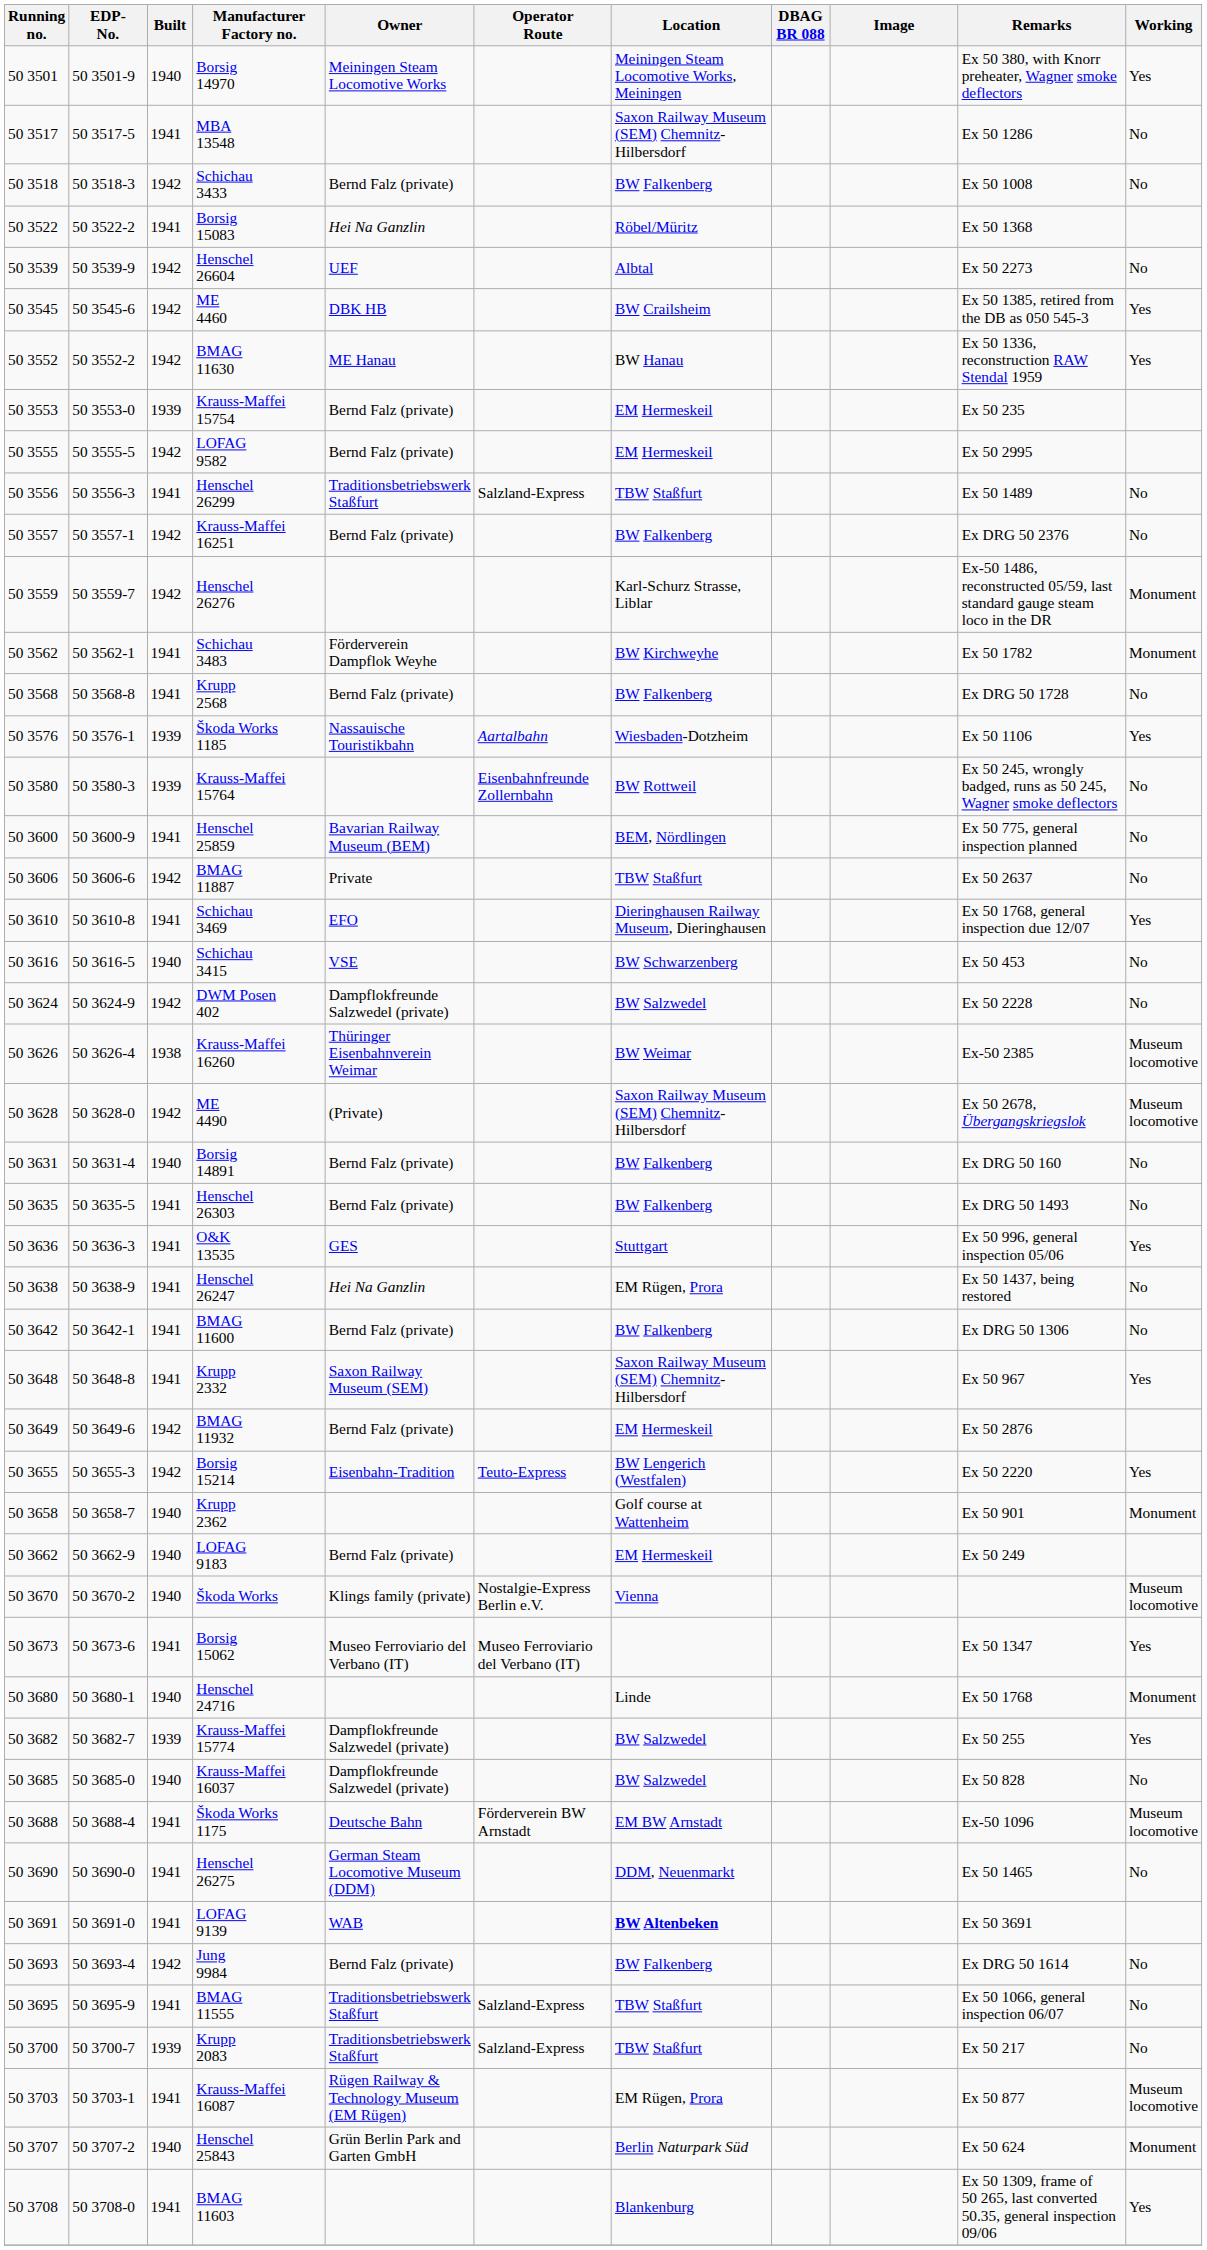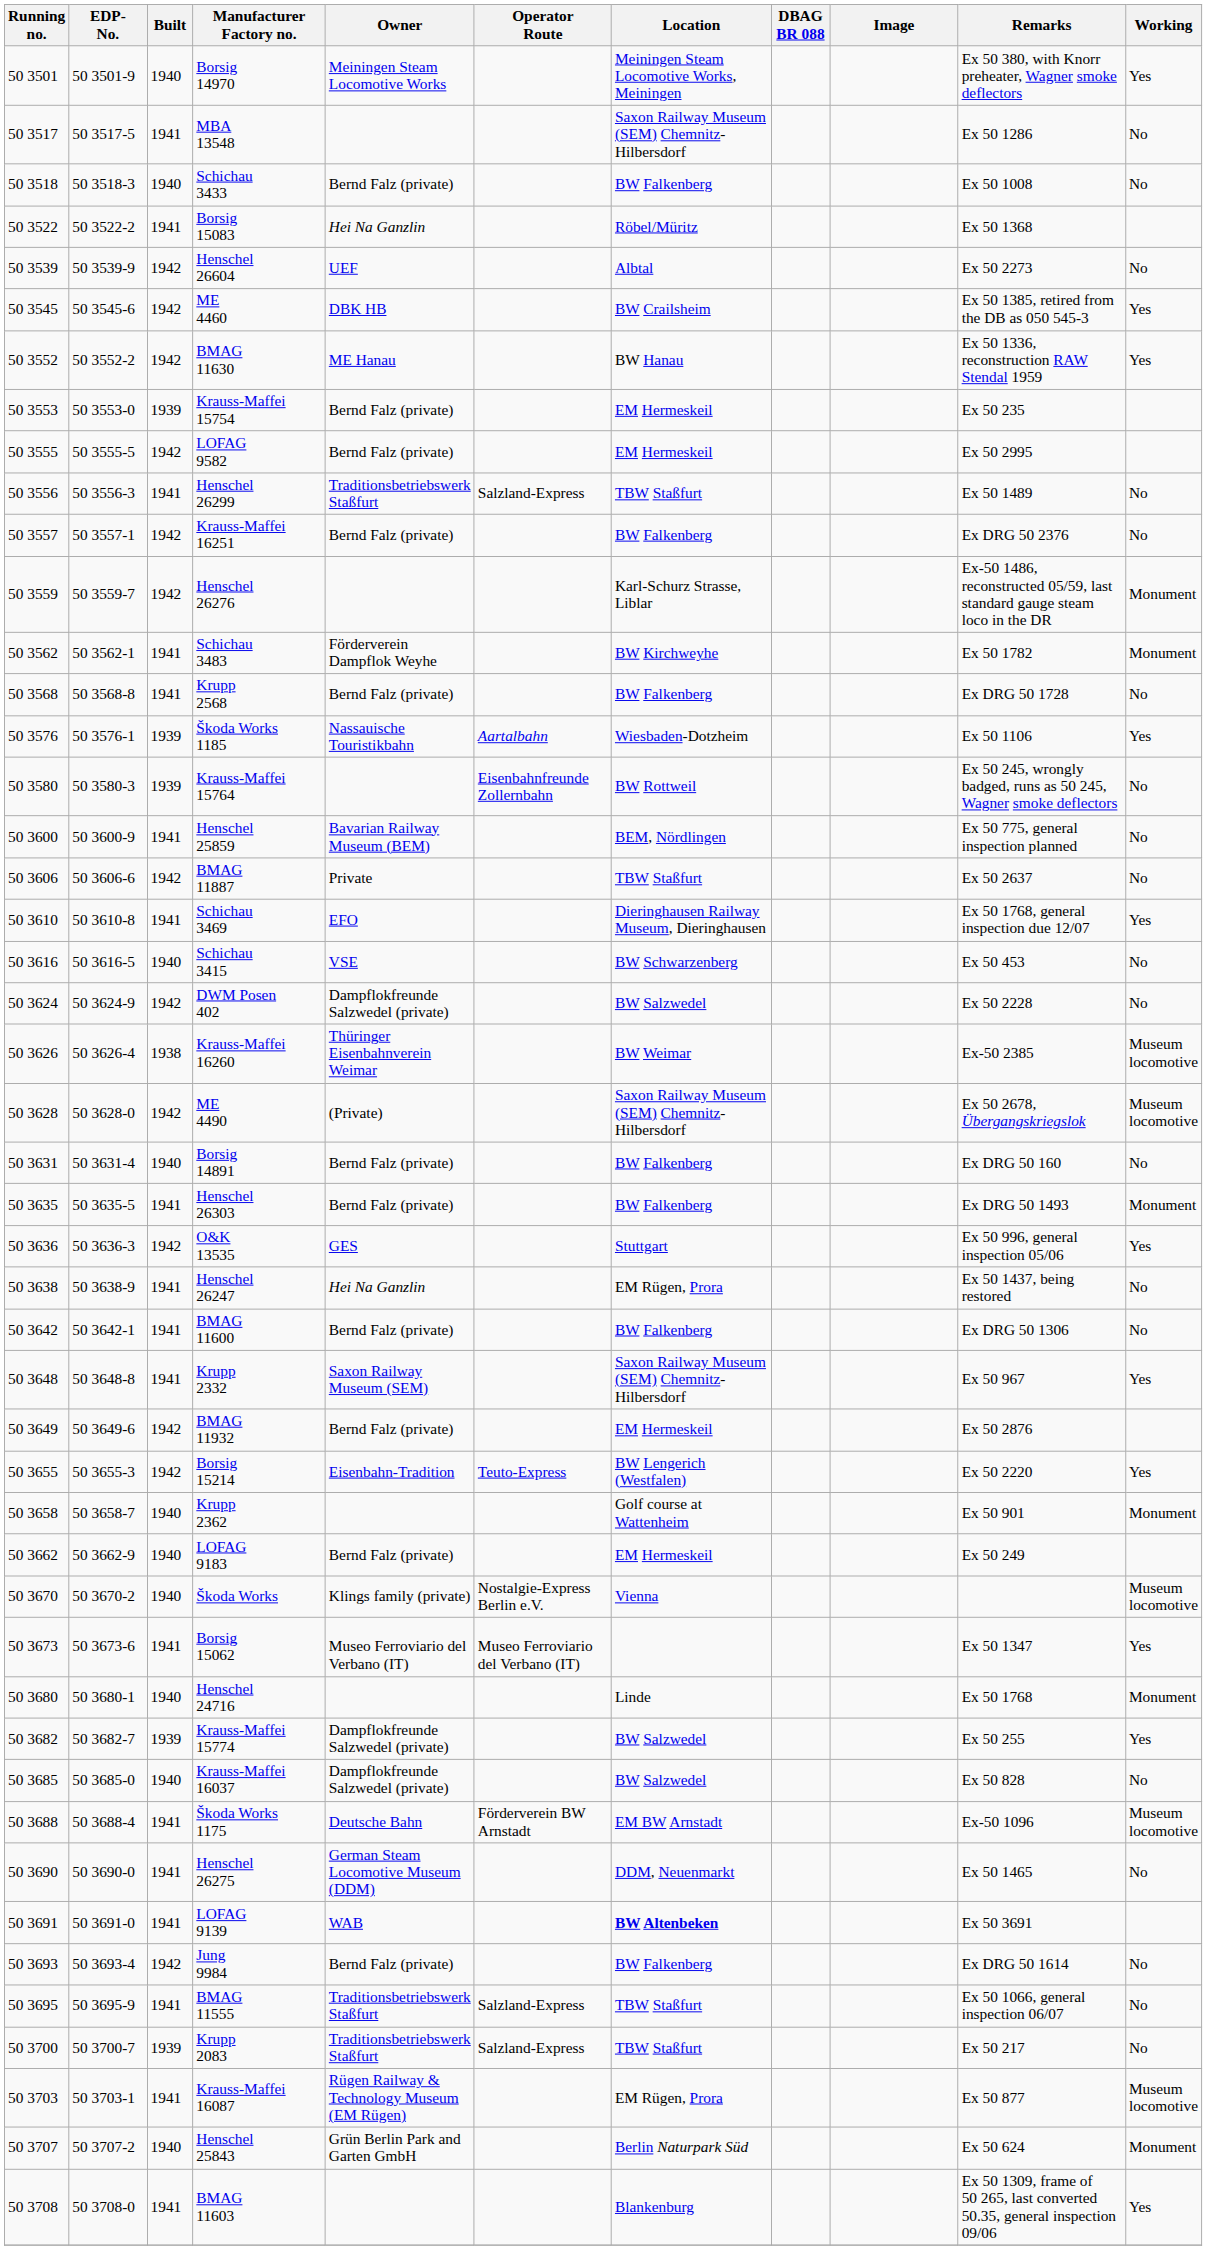Schichau 3433 | Built: 1942 -> 1940
Henschel 26303 | Working: No -> Monument
O&K 13535 | Built: 1941 -> 1942
